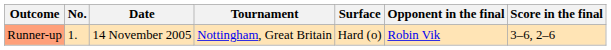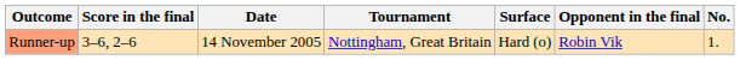columns swapped: No. <-> Score in the final
